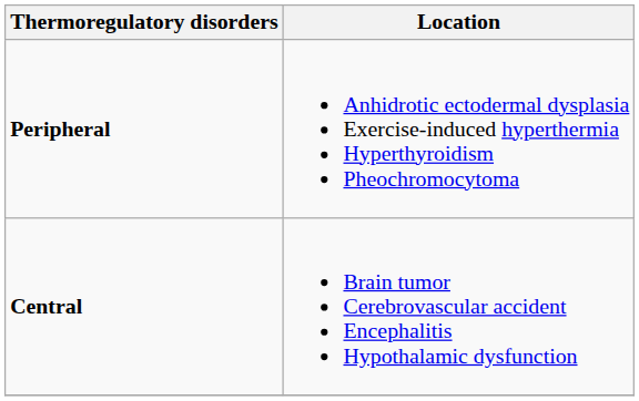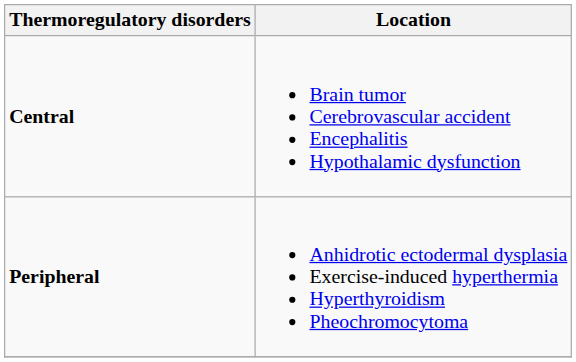rows swapped: Central <-> Peripheral
